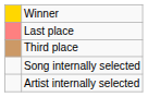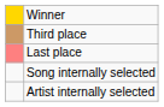rows swapped: Third place <-> Last place
